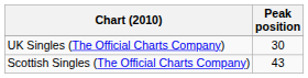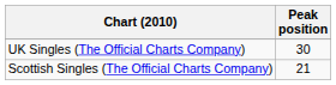Scottish Singles (The Official Charts Company) | Peak position: 43 -> 21
